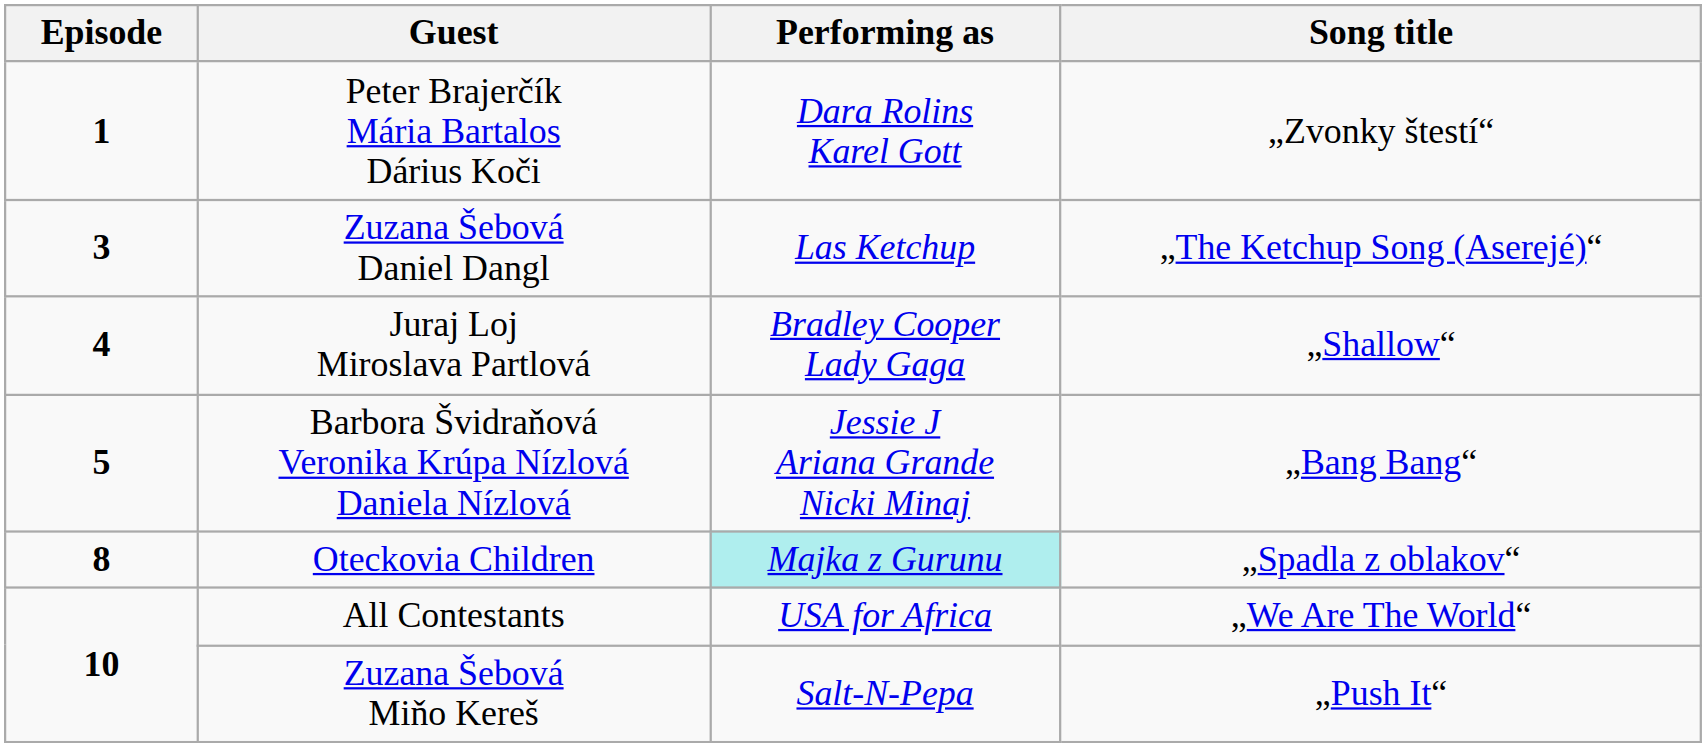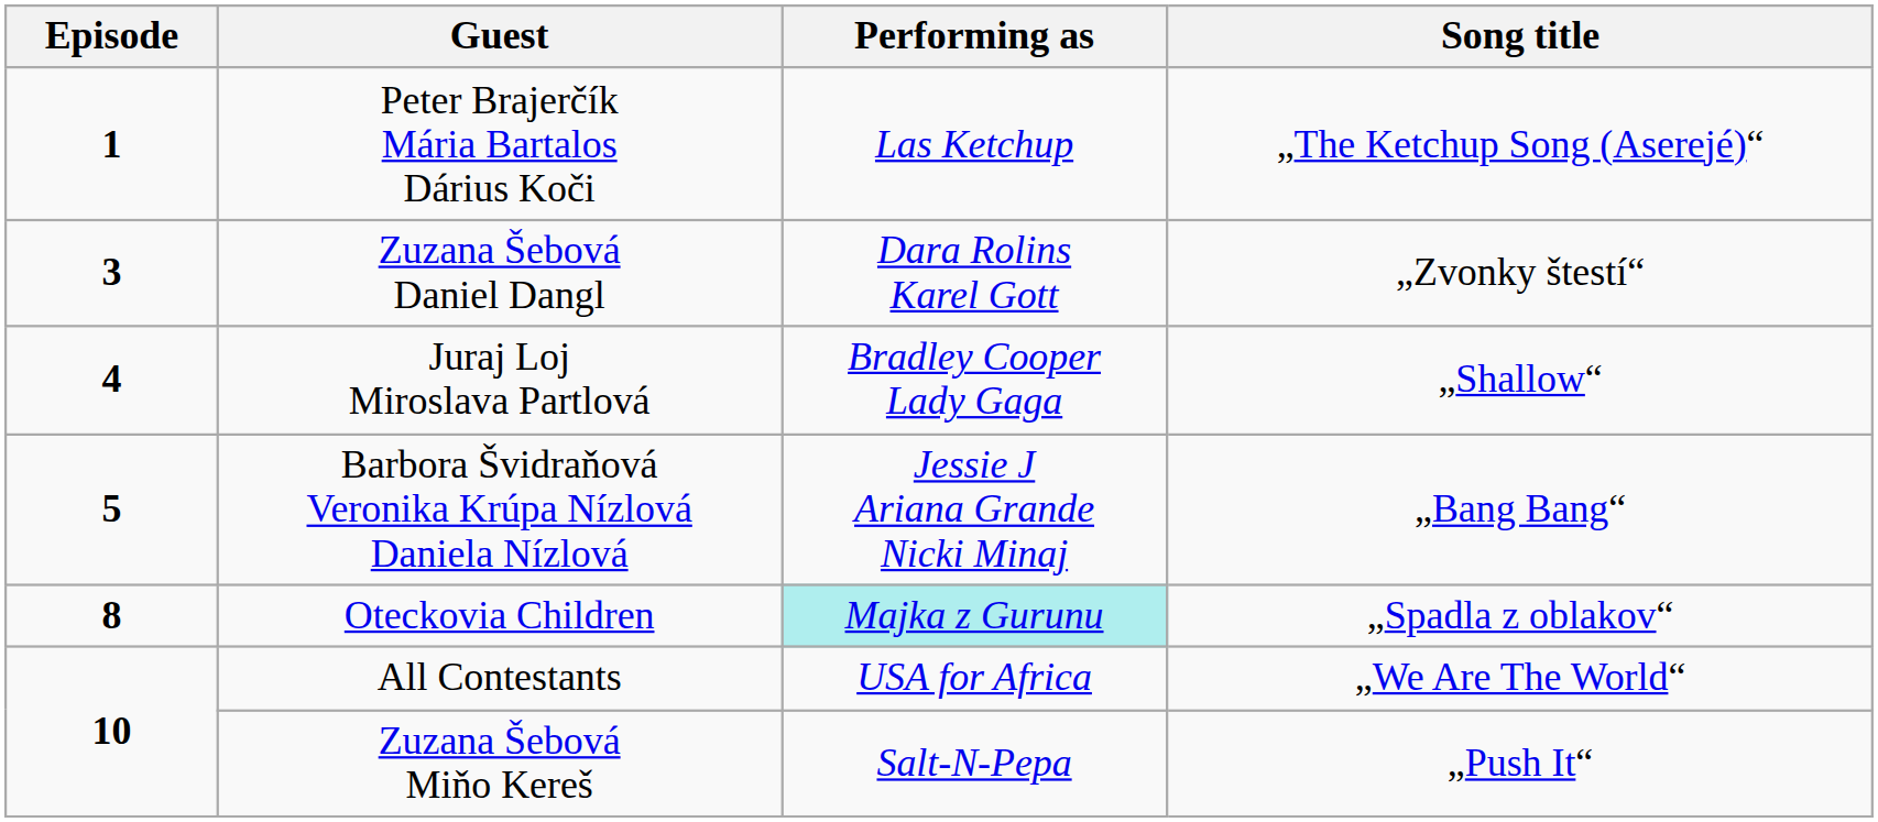Peter Brajerčík Mária Bartalos Dárius Koči | Performing as: Dara Rolins Karel Gott -> Las Ketchup
Peter Brajerčík Mária Bartalos Dárius Koči | Song title: „Zvonky štestí“ -> „The Ketchup Song (Aserejé)“
Zuzana Šebová Daniel Dangl | Performing as: Las Ketchup -> Dara Rolins Karel Gott
Zuzana Šebová Daniel Dangl | Song title: „The Ketchup Song (Aserejé)“ -> „Zvonky štestí“
